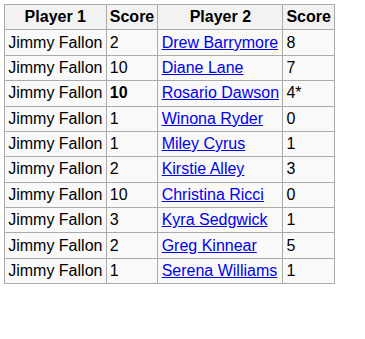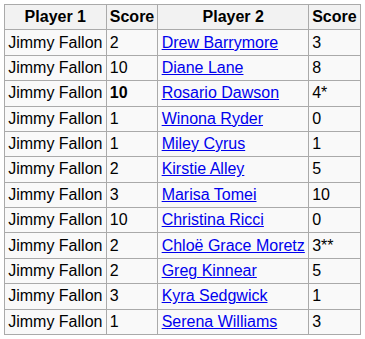Drew Barrymore | column 4: 8 -> 3
Diane Lane | column 4: 7 -> 8
Kirstie Alley | column 4: 3 -> 5
+ row: Jimmy Fallon | 3 | Marisa Tomei | 10
+ row: Jimmy Fallon | 2 | Chloë Grace Moretz | 3**
rows swapped: Kyra Sedgwick <-> Greg Kinnear
Serena Williams | column 4: 1 -> 3
